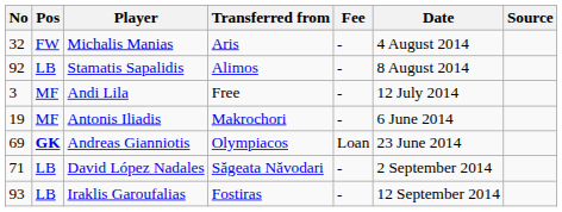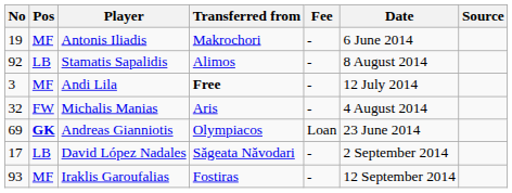rows swapped: Antonis Iliadis <-> Michalis Manias
Andi Lila | Transferred from: normal -> bold
David López Nadales | No: 71 -> 17
Iraklis Garoufalias | Pos: LB -> MF
